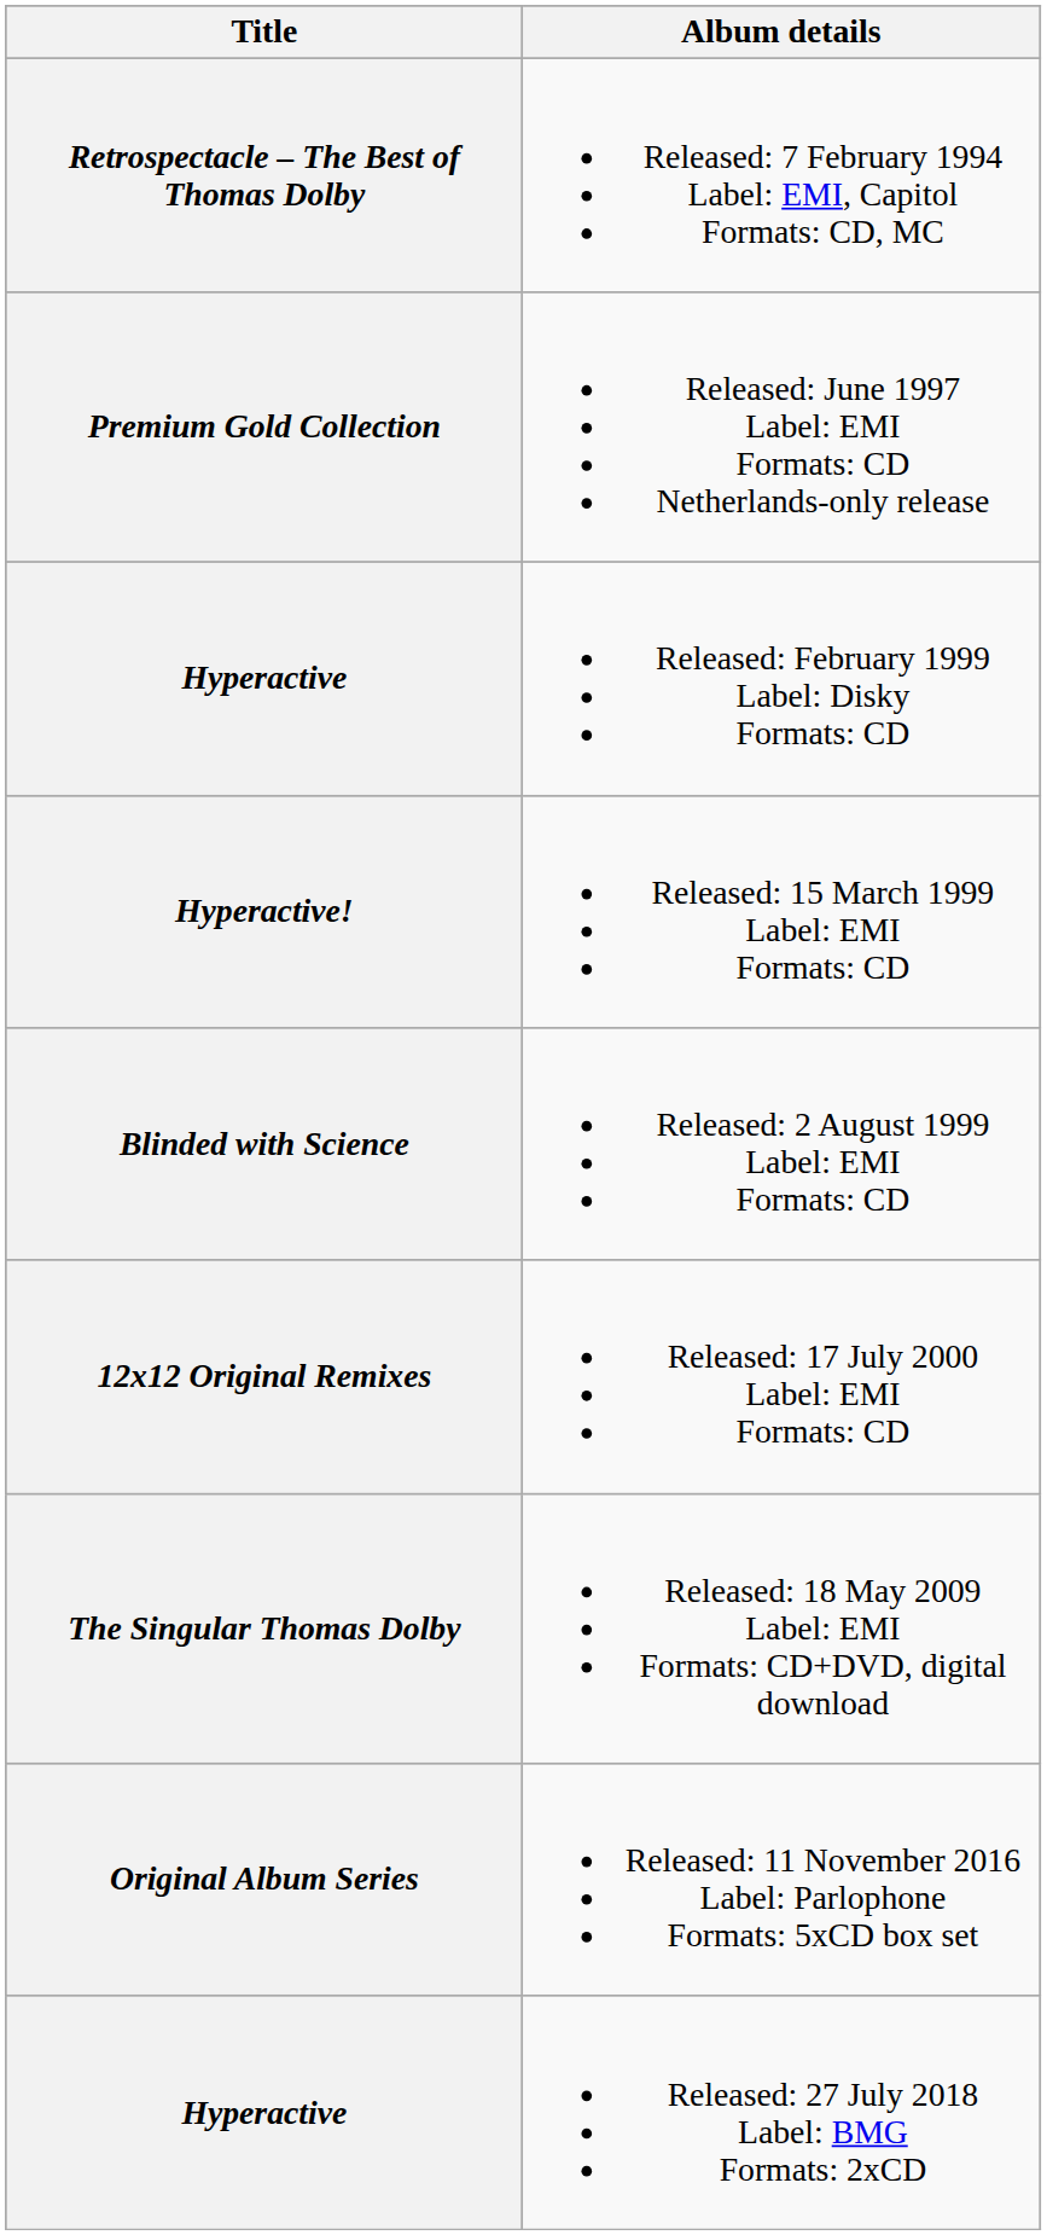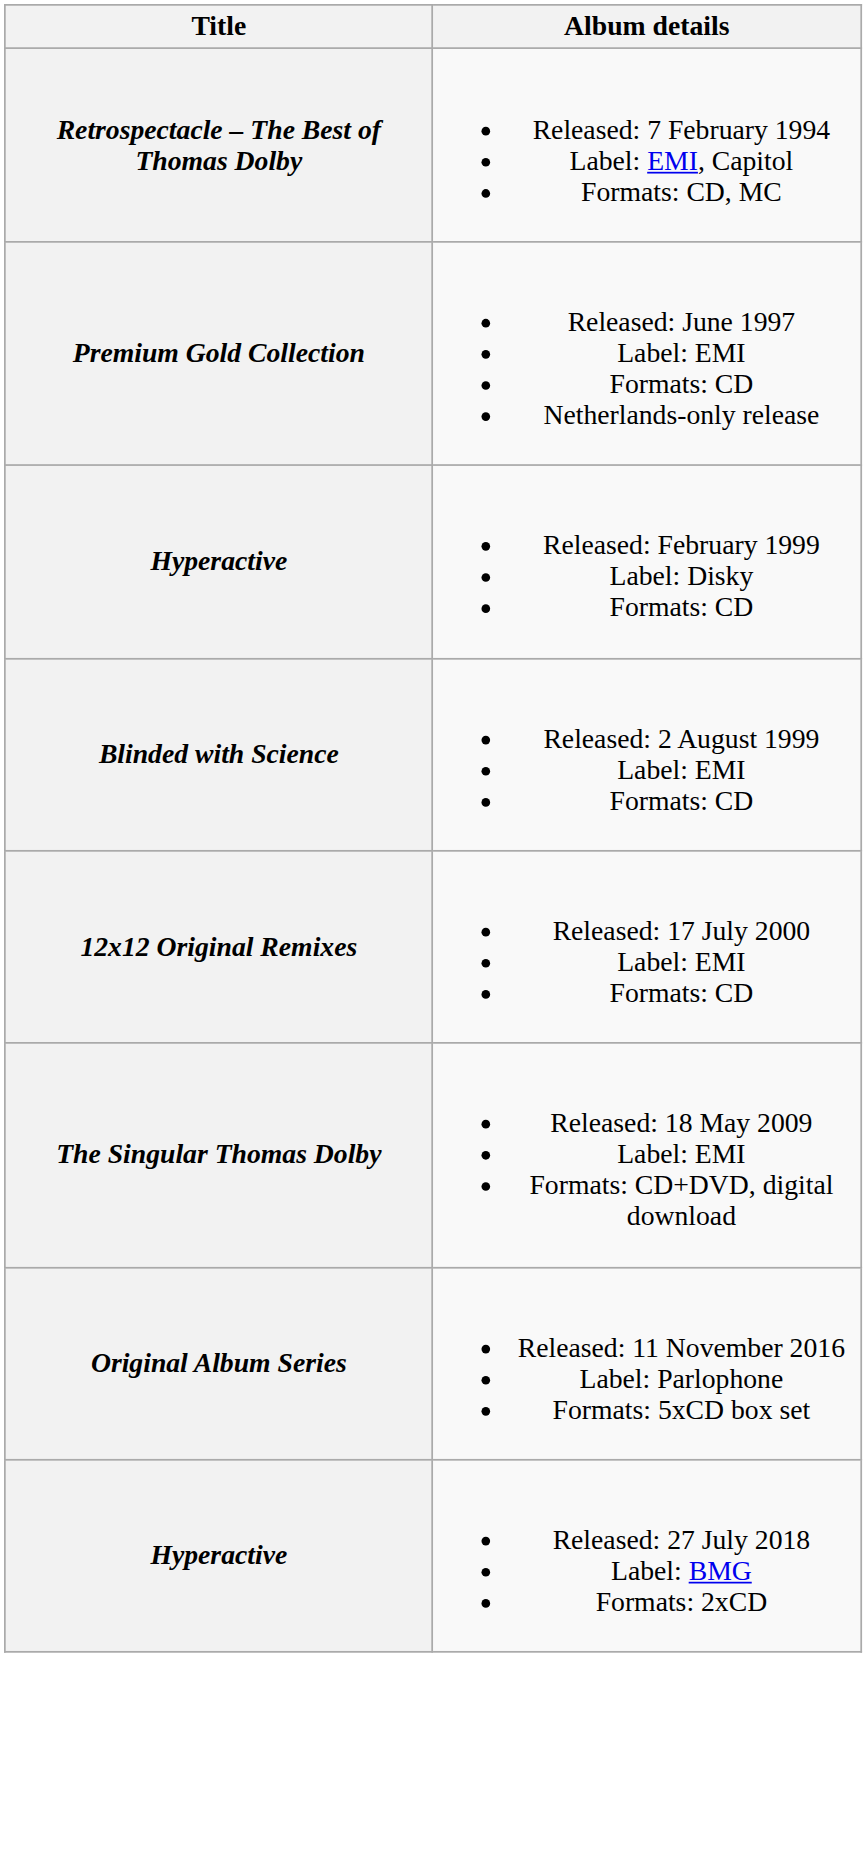- row: Hyperactive! | Released: 15 March 1999 Label: EMI Formats: CD
